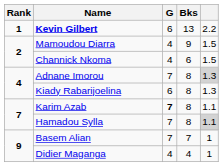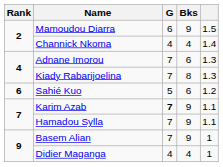- row: 1 | Kevin Gilbert | 6 | 13 | 2.2
Mamoudou Diarra | G: 4 -> 6
Channick Nkoma | Bks: 6 -> 4
Channick Nkoma | column 5: 1.5 -> 1.4
Adnane Imorou | Bks: 8 -> 6
Adnane Imorou | column 5: lightgrey background -> no background
Kiady Rabarijoelina | G: 6 -> 7
+ row: 6 | Sahié Kuo | 5 | 6 | 1.2
Karim Azab | Bks: 8 -> 9
Hamadou Sylla | Bks: 8 -> 9
Hamadou Sylla | column 5: lightgrey background -> no background
Basem Alian | Bks: 7 -> 9
